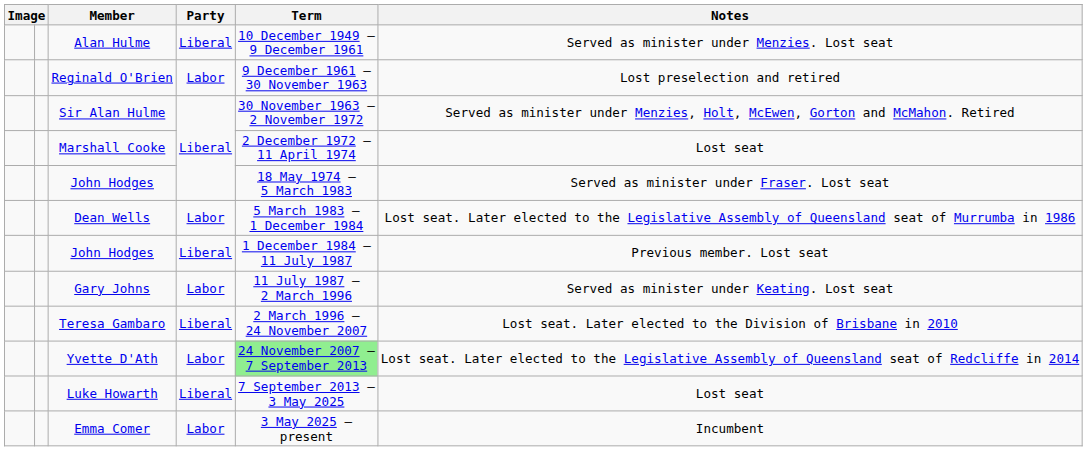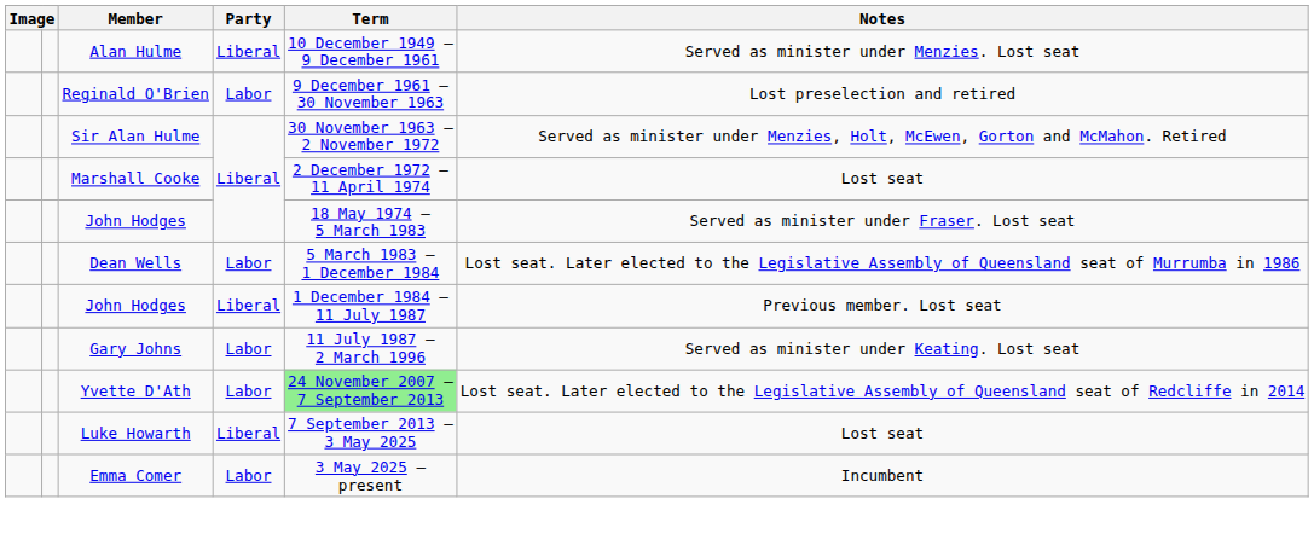- row: Teresa Gambaro | Liberal | 2 March 1996 – 24 November 2007 | Lost seat. Later elected to the Division of Brisbane in 2010
